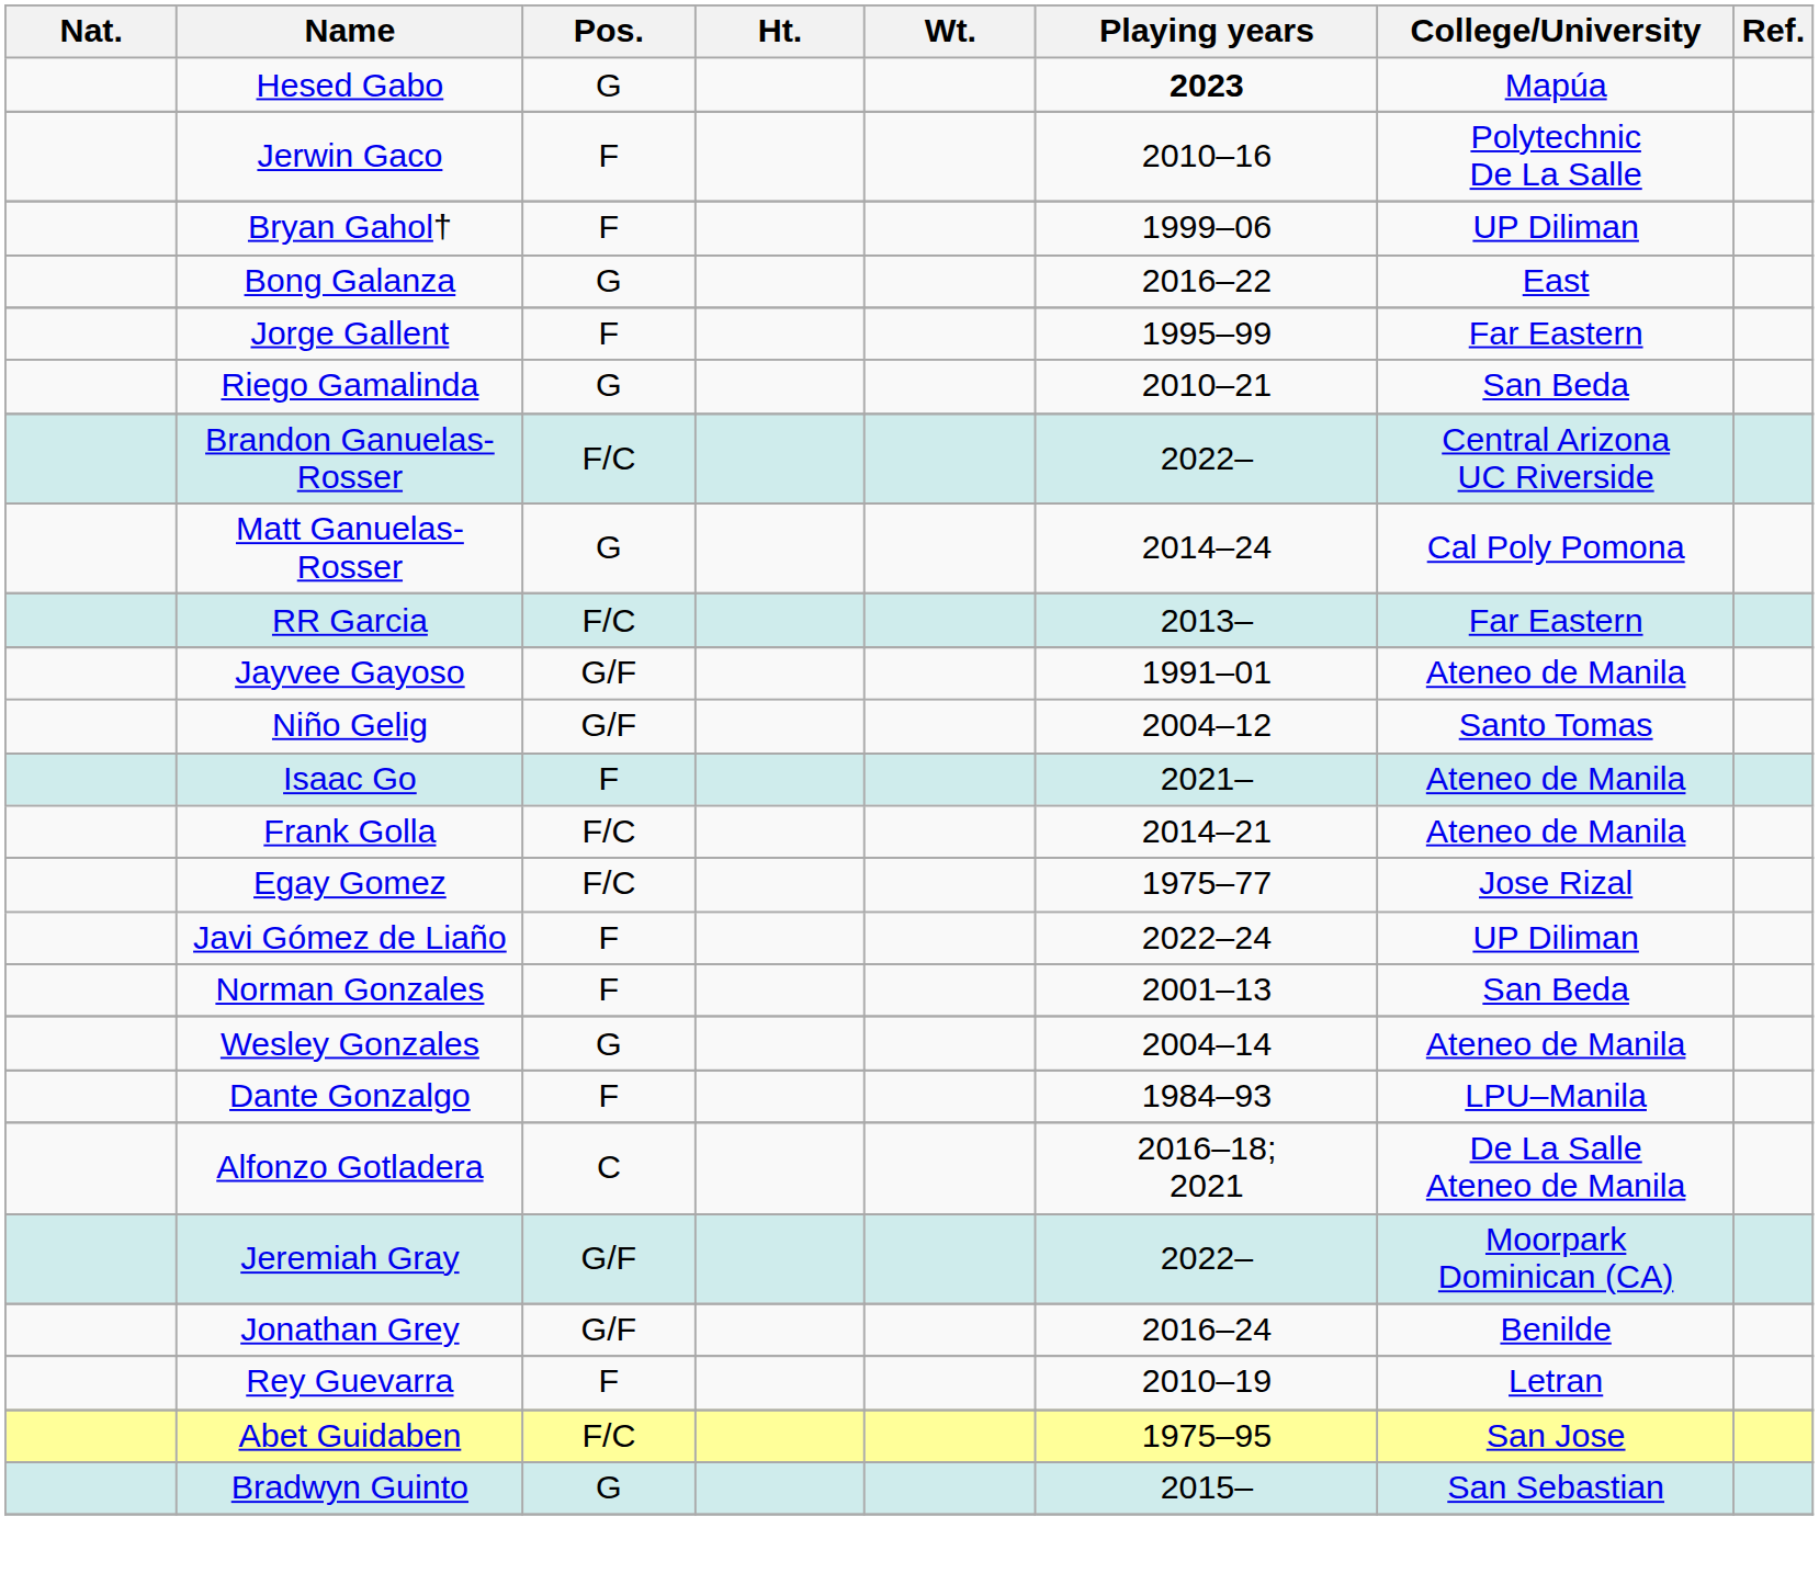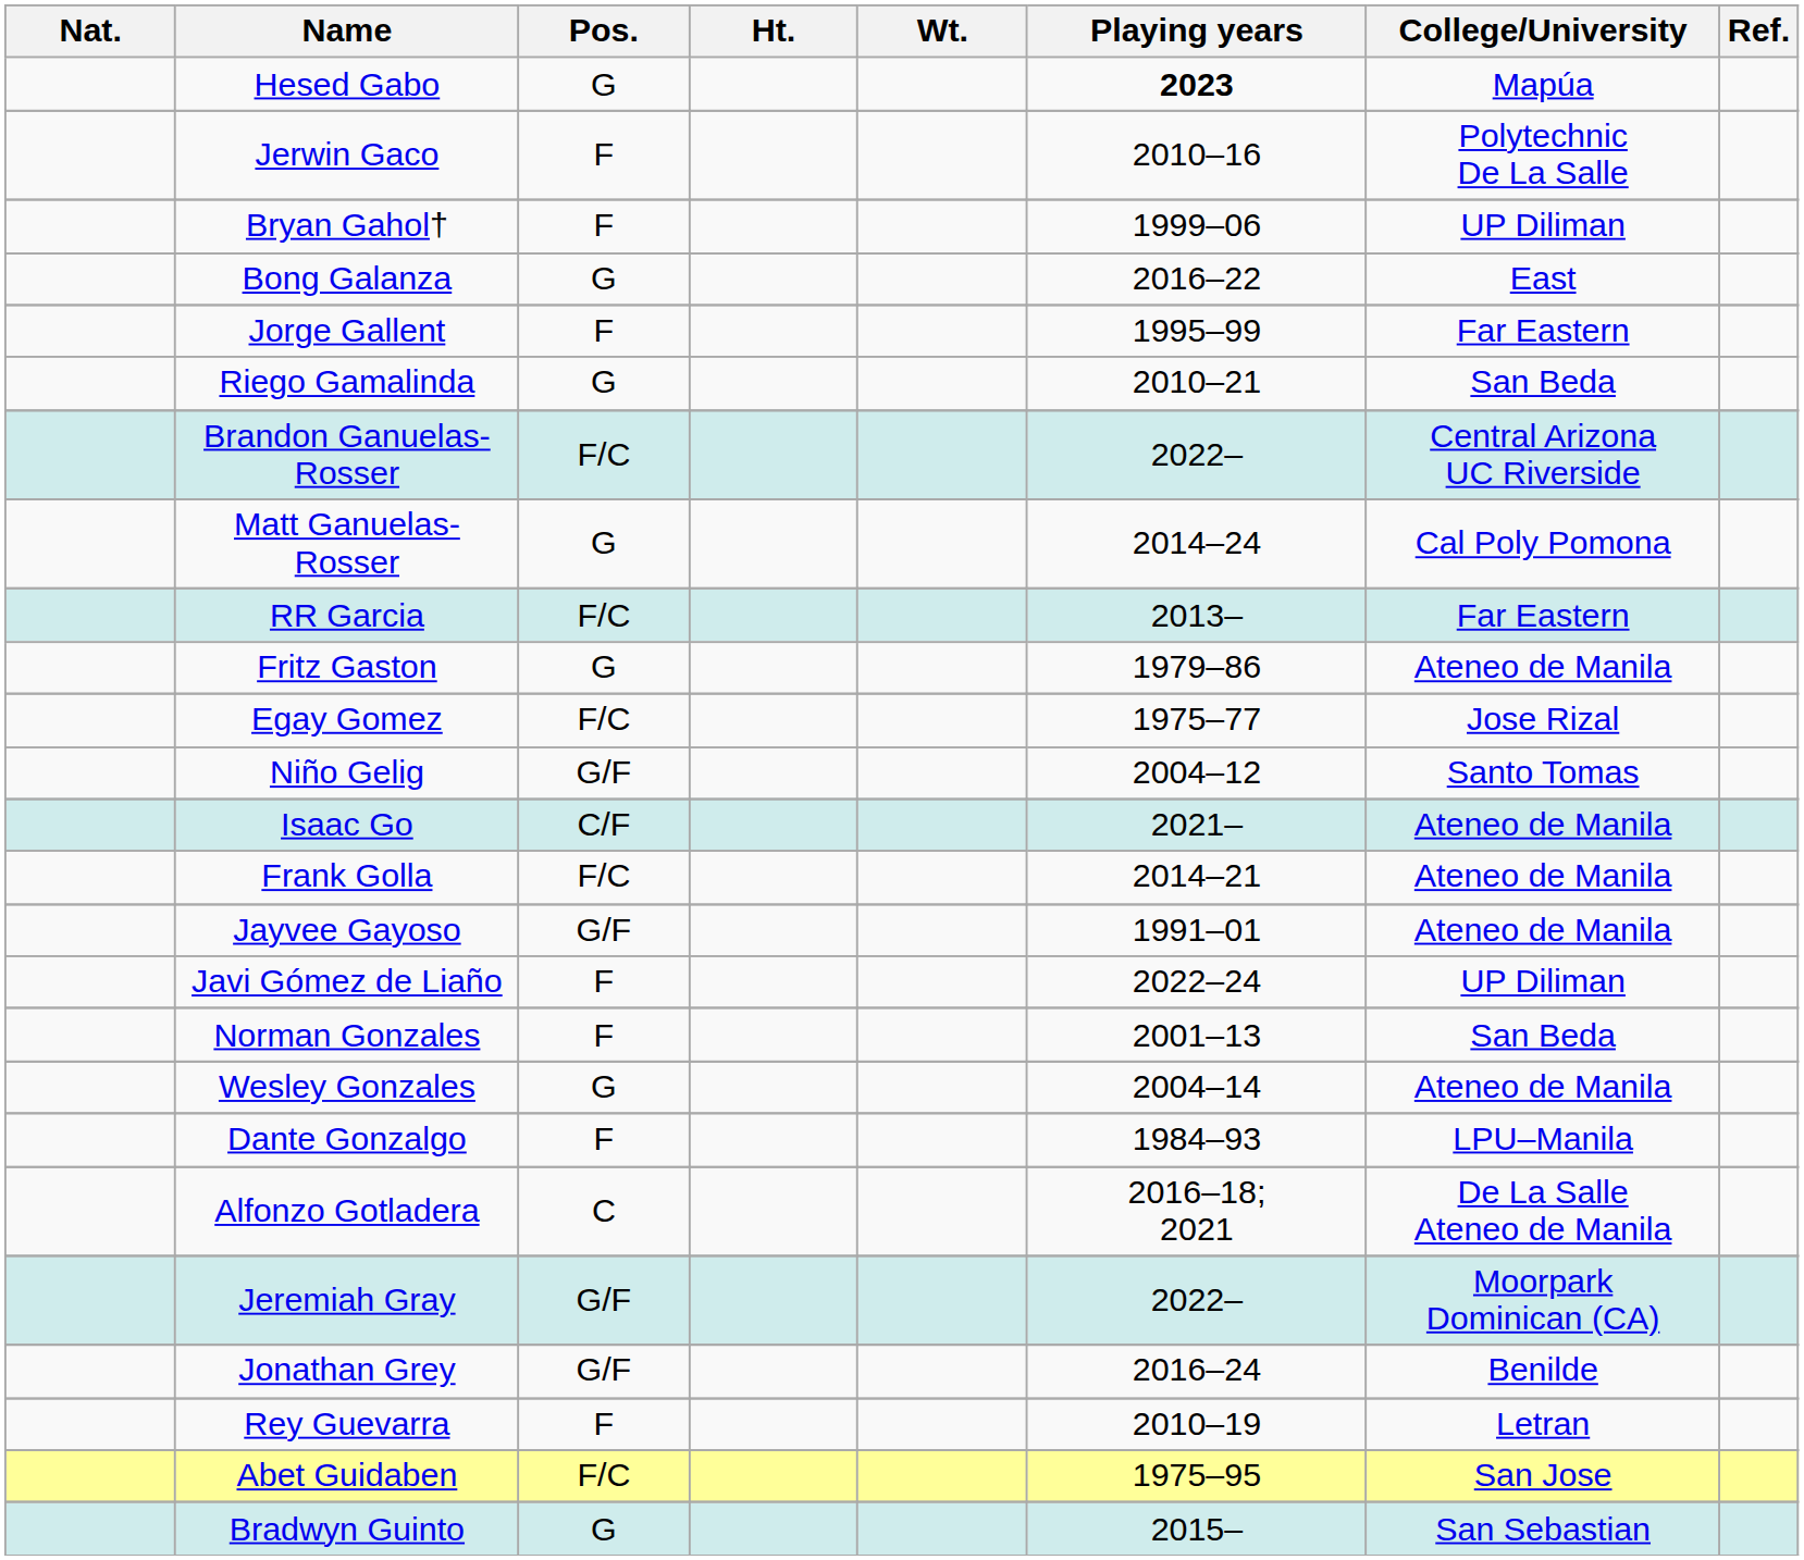+ row: Fritz Gaston | G | 1979–86 | Ateneo de Manila
rows swapped: Jayvee Gayoso <-> Egay Gomez
Isaac Go | Pos.: F -> C/F
